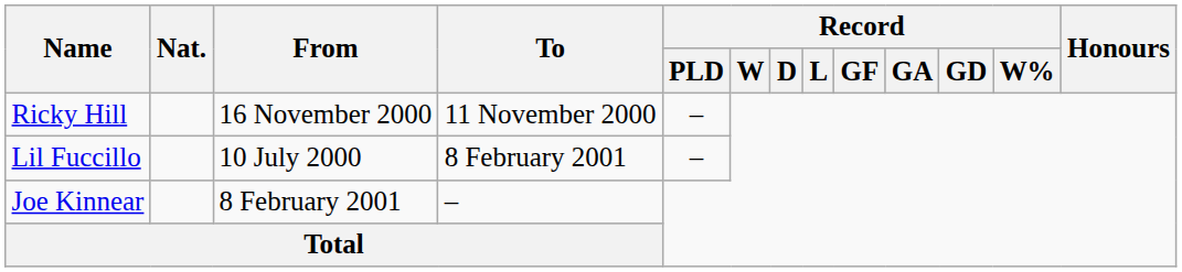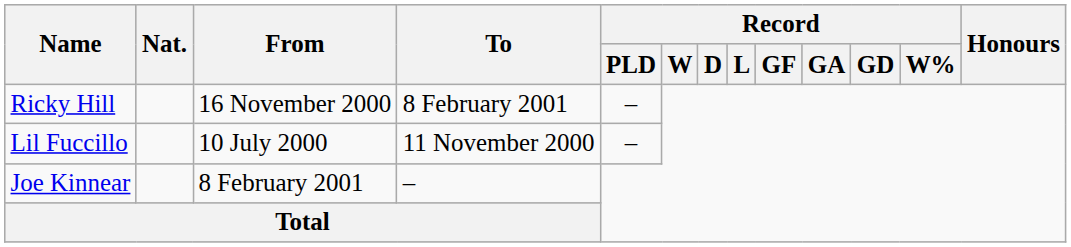Ricky Hill | To: 11 November 2000 -> 8 February 2001
Lil Fuccillo | To: 8 February 2001 -> 11 November 2000
